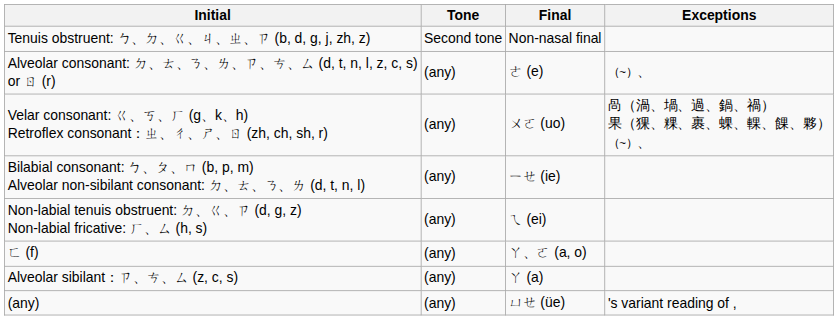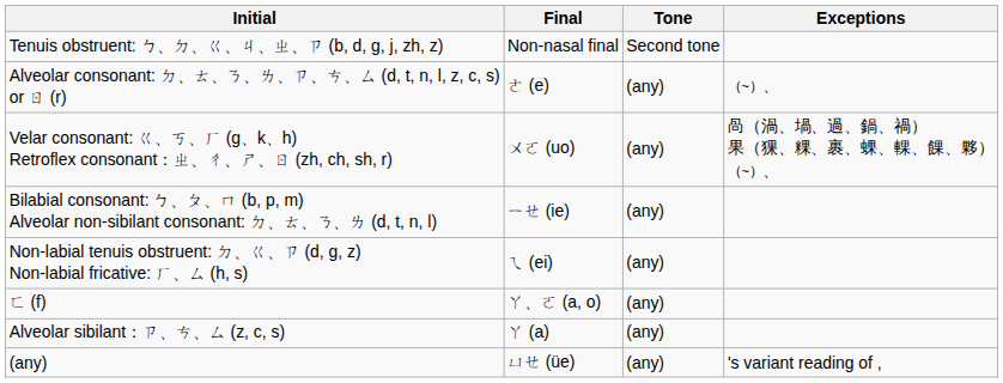columns swapped: Final <-> Tone
